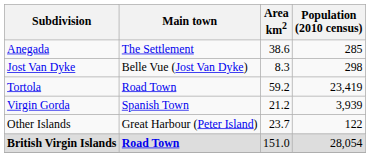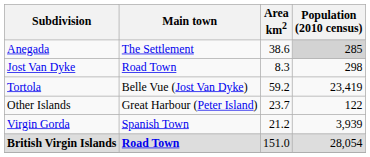Anegada | Population (2010 census): no background -> lightgrey background
Jost Van Dyke | Main town: Belle Vue (Jost Van Dyke) -> Road Town
Tortola | Main town: Road Town -> Belle Vue (Jost Van Dyke)
rows swapped: Virgin Gorda <-> Other Islands
